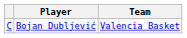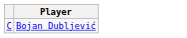- column: Team | Valencia Basket
